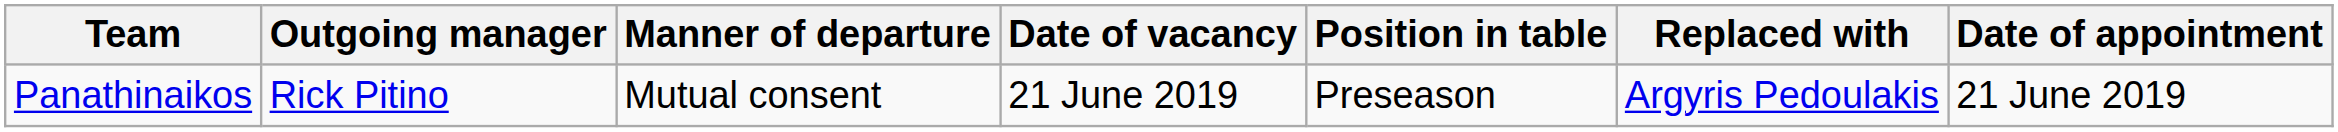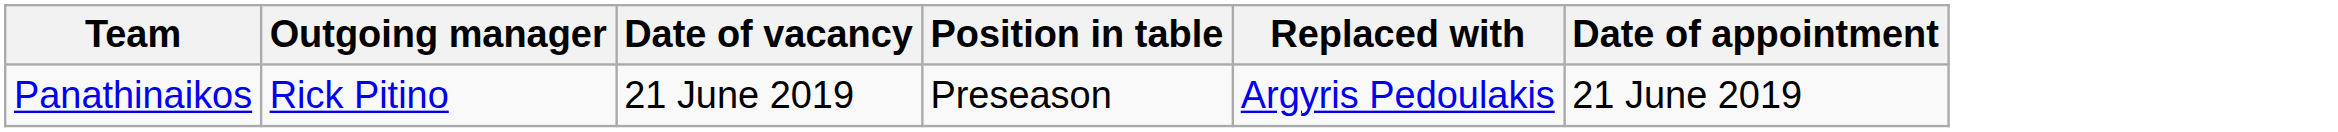- column: Manner of departure | Mutual consent
